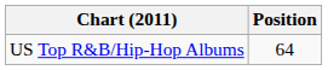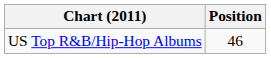US Top R&B/Hip-Hop Albums | Position: 64 -> 46
